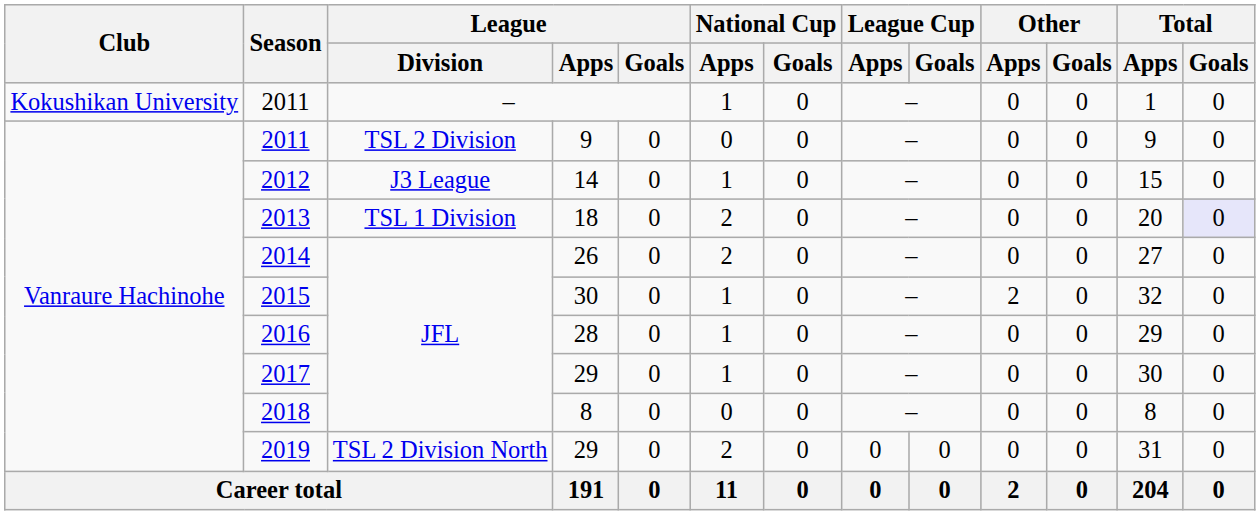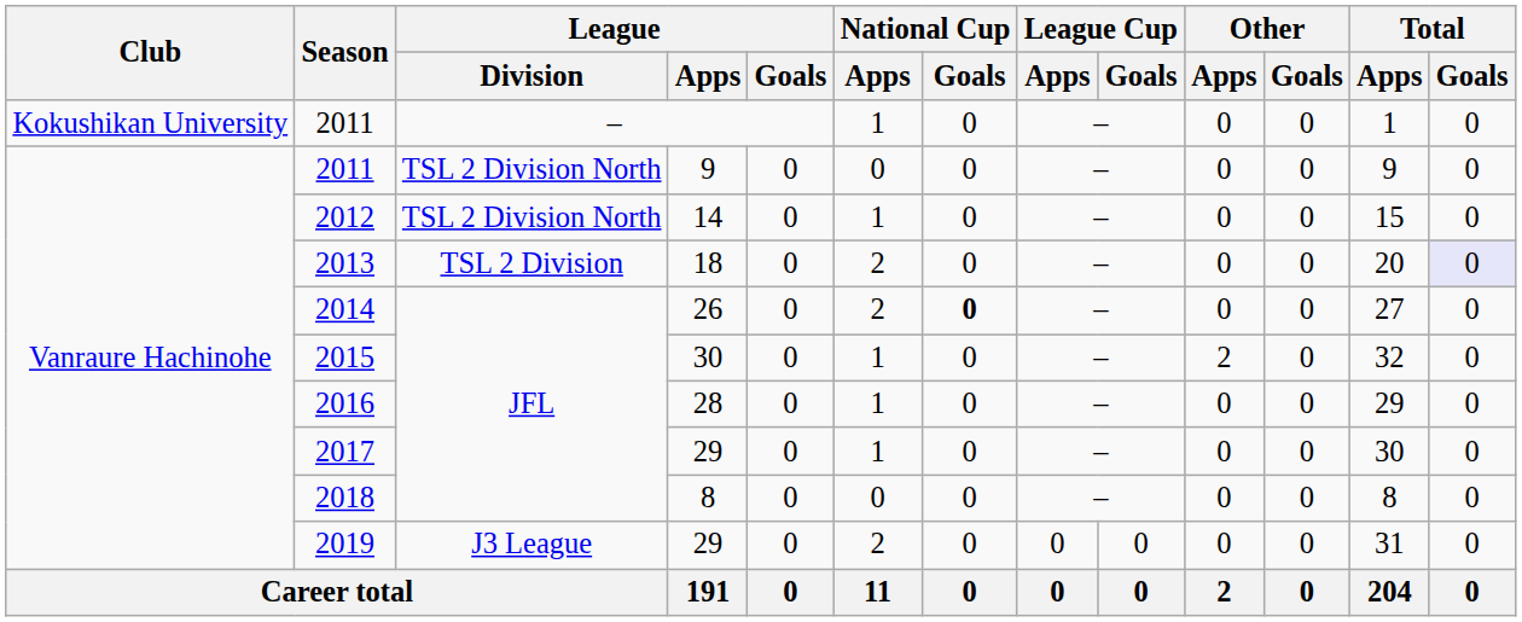2011 / 9 | League / Division: TSL 2 Division -> TSL 2 Division North
2012 | League / Division: J3 League -> TSL 2 Division North
2013 | League / Division: TSL 1 Division -> TSL 2 Division
2014 | National Cup / Goals: normal -> bold
2019 | League / Division: TSL 2 Division North -> J3 League
